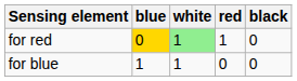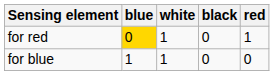columns swapped: red <-> black
for red | white: lightgreen background -> no background
